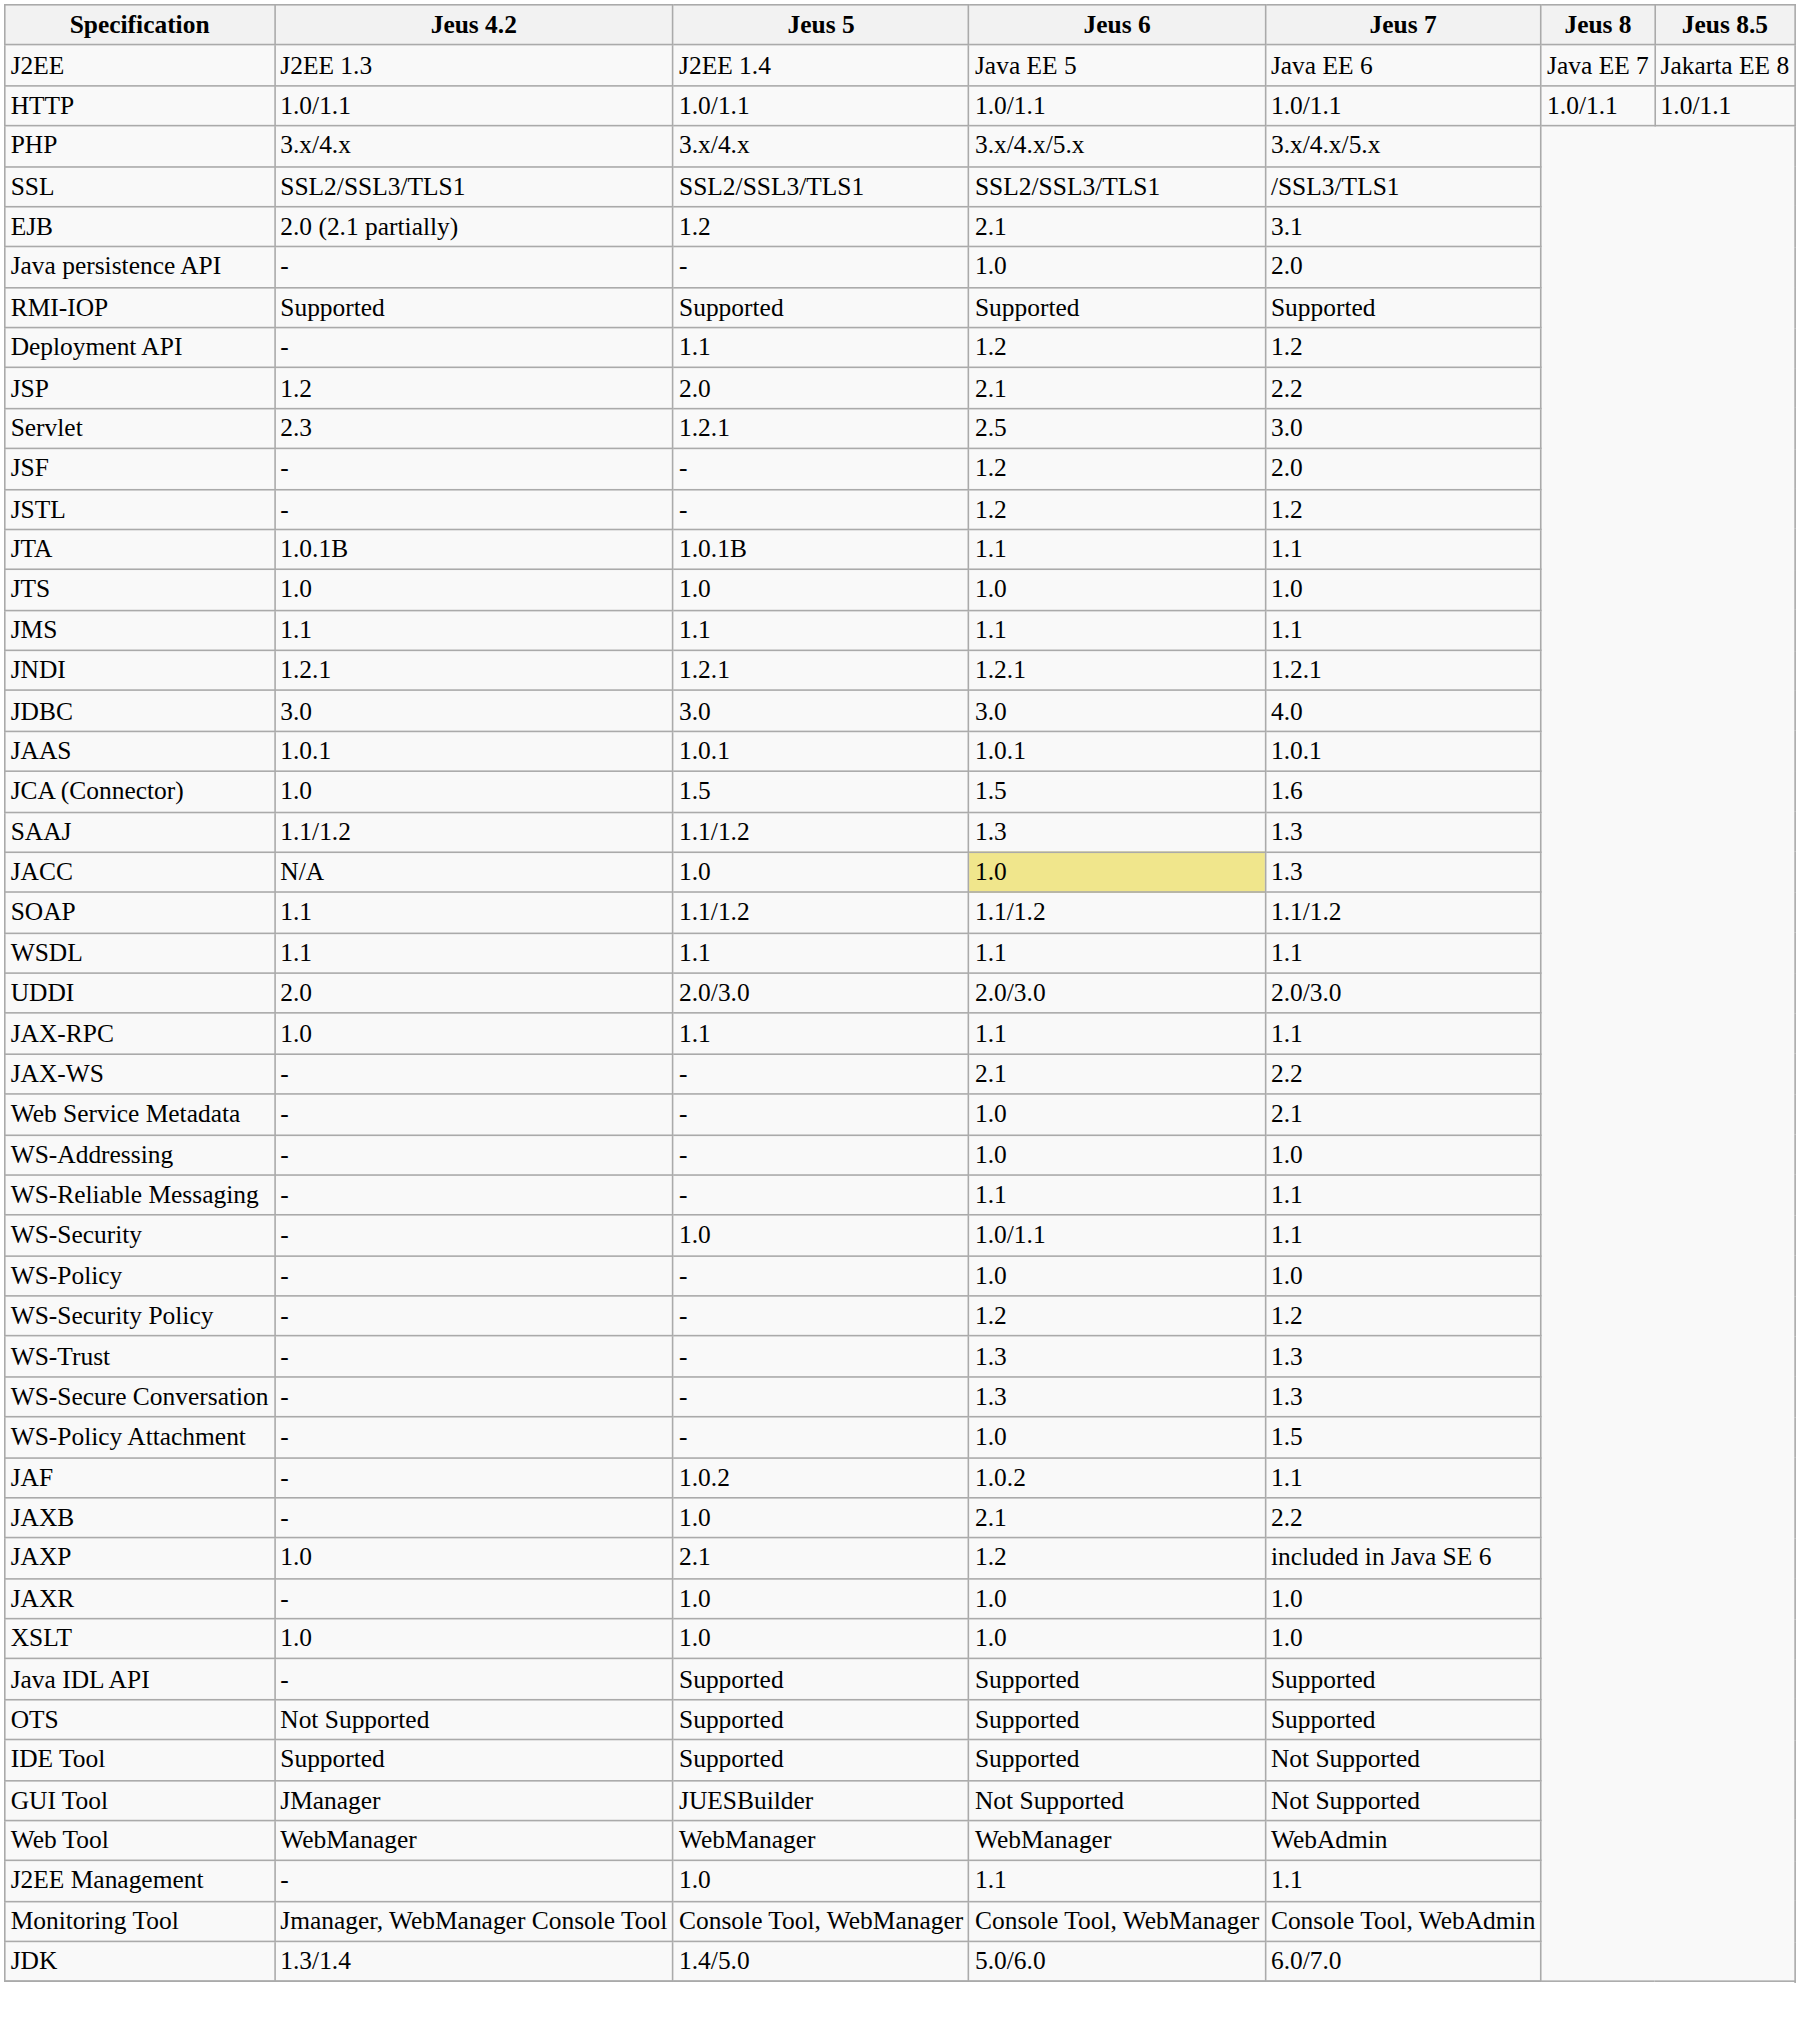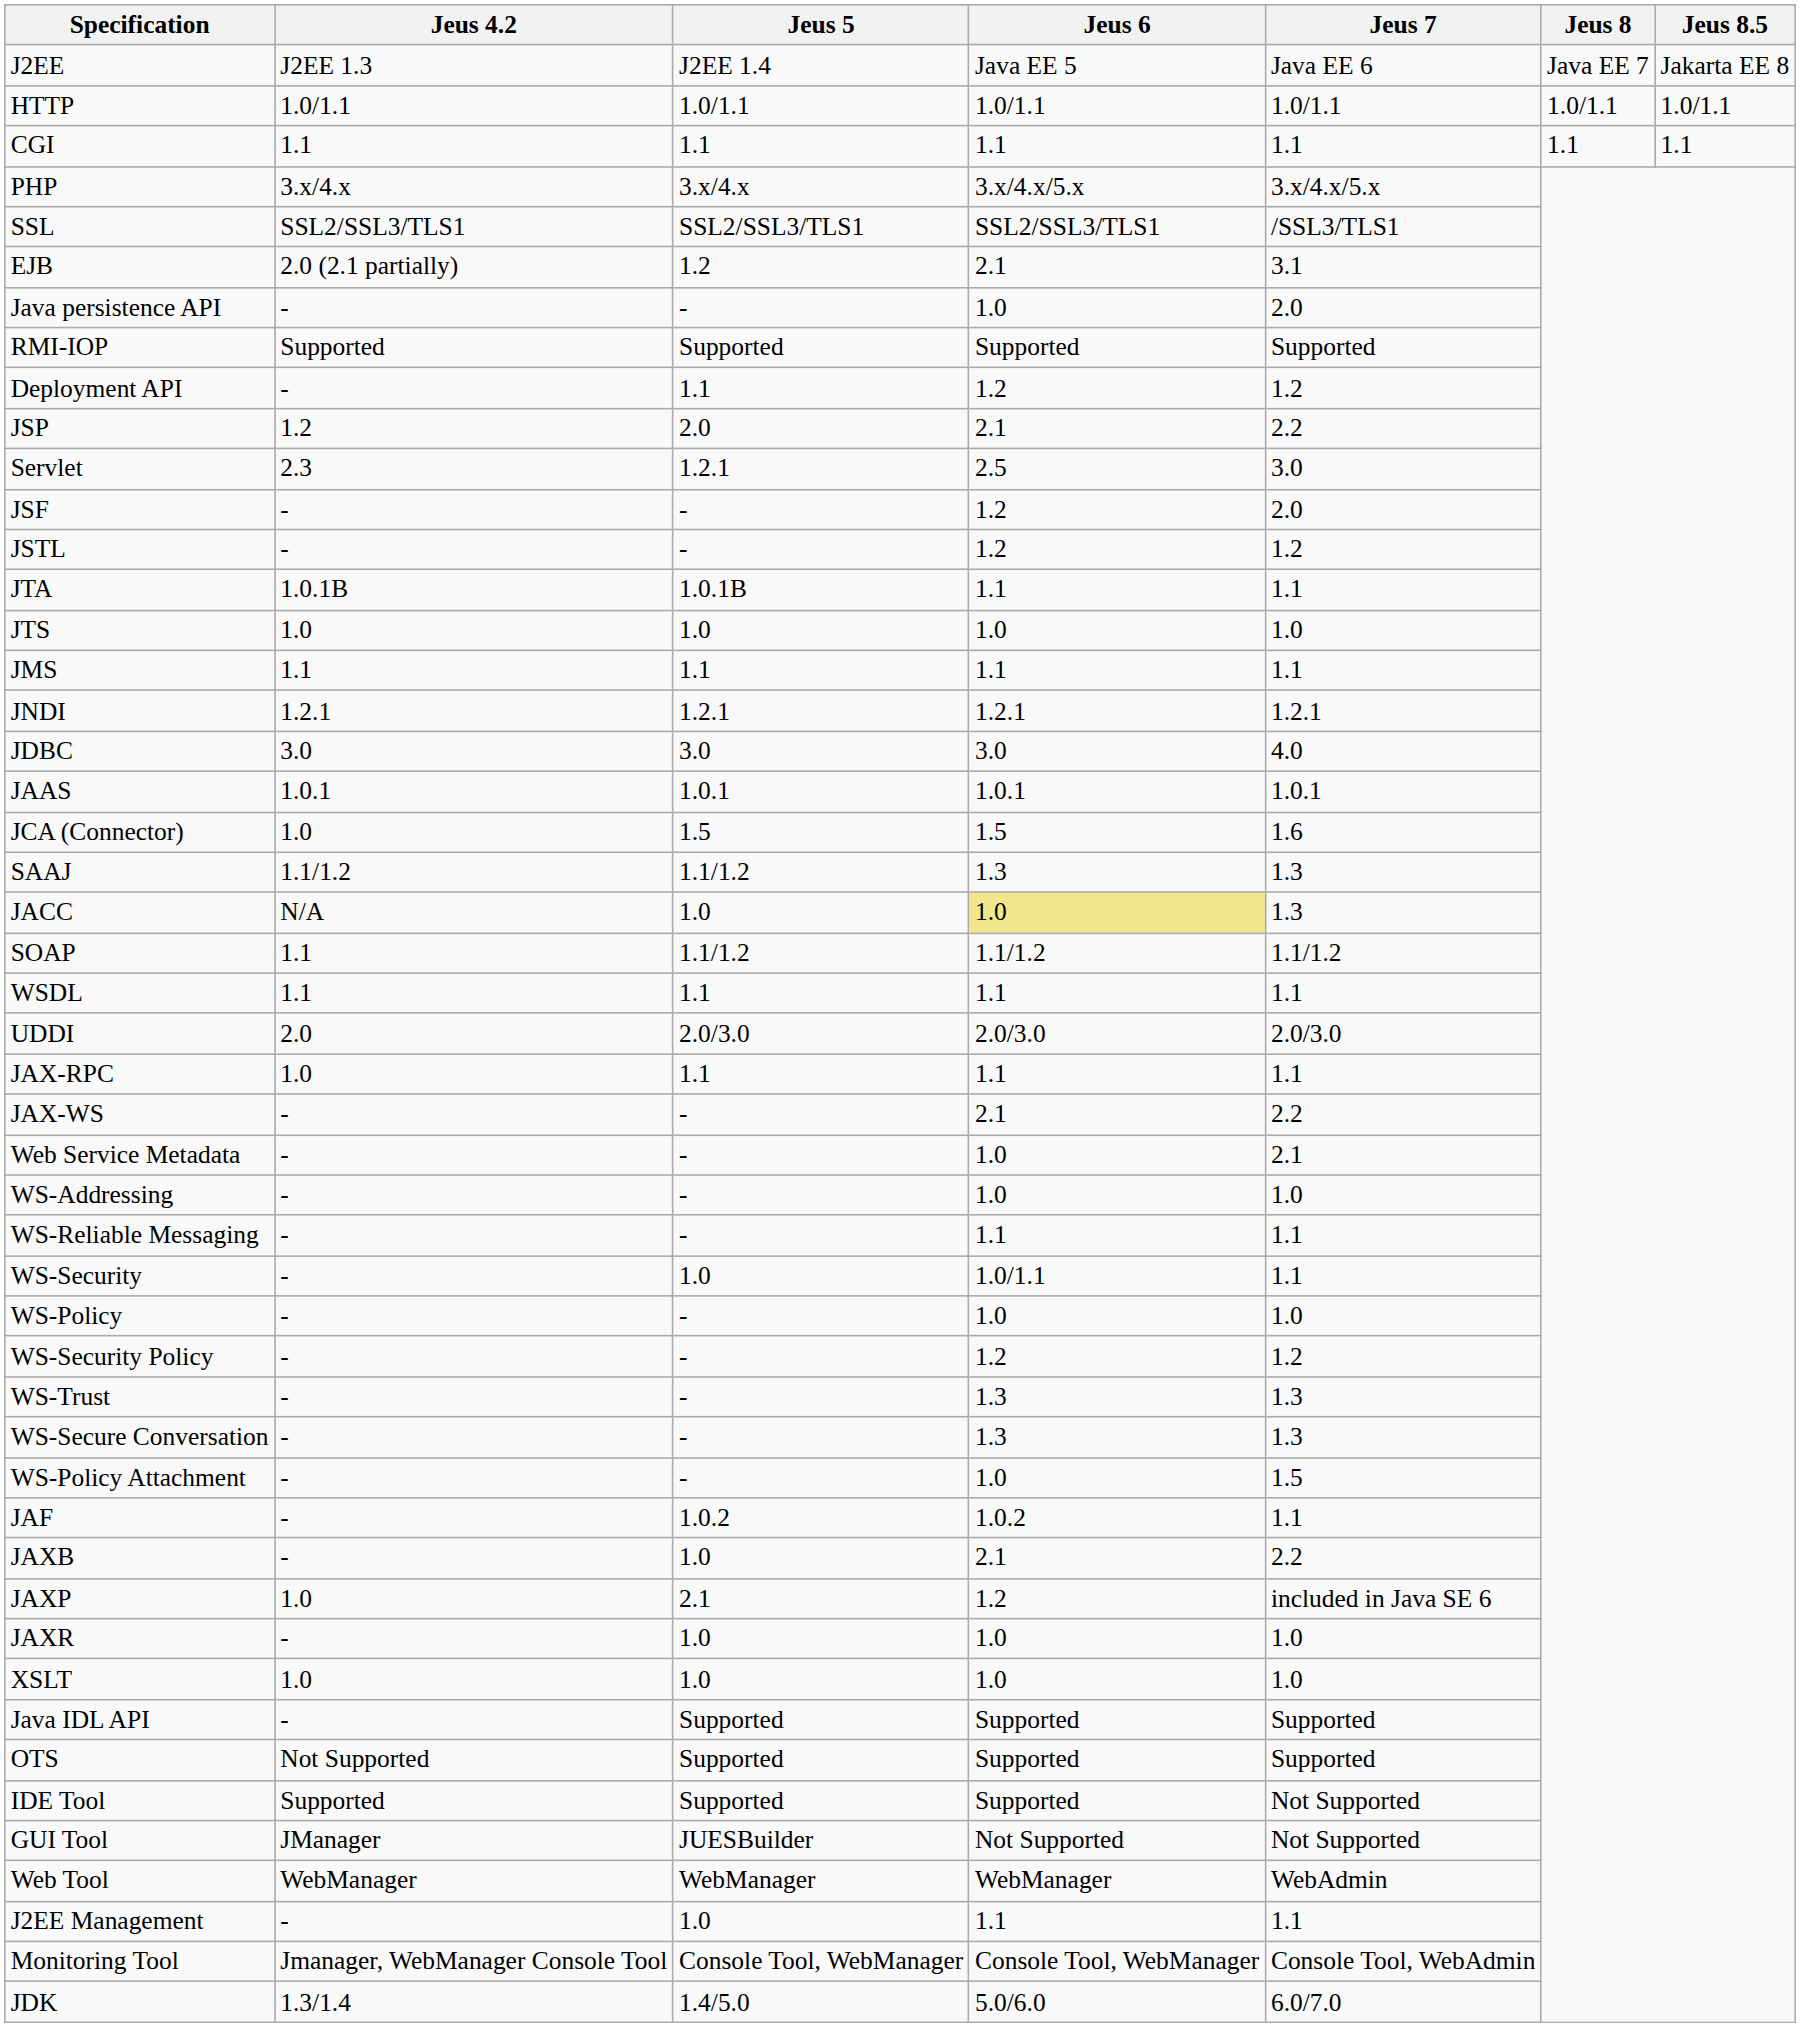+ row: CGI | 1.1 | 1.1 | 1.1 | 1.1 | 1.1 | 1.1
